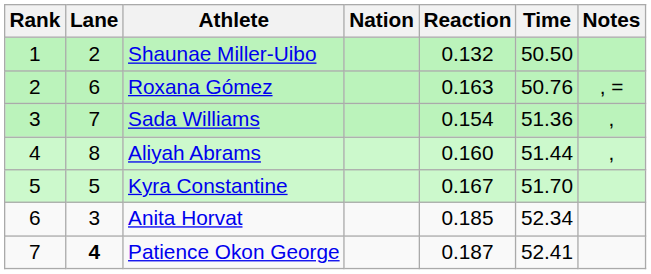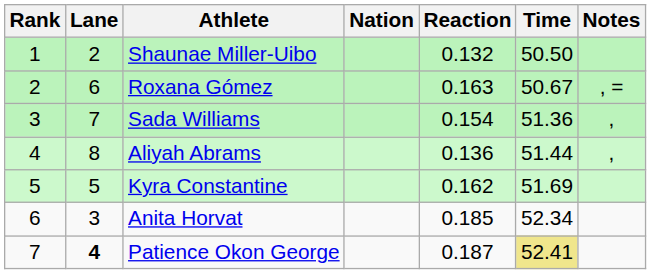Roxana Gómez | Time: 50.76 -> 50.67
Aliyah Abrams | Reaction: 0.160 -> 0.136
Kyra Constantine | Reaction: 0.167 -> 0.162
Kyra Constantine | Time: 51.70 -> 51.69
Patience Okon George | Time: no background -> khaki background
